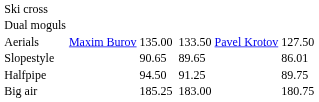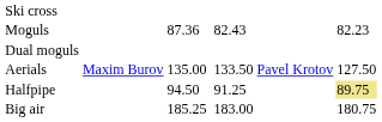+ row: Moguls | 87.36 | 82.43 | 82.23
- row: Slopestyle | 90.65 | 89.65 | 86.01
Halfpipe | column 7: no background -> khaki background
